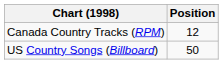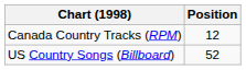US Country Songs (Billboard) | Position: 50 -> 52
